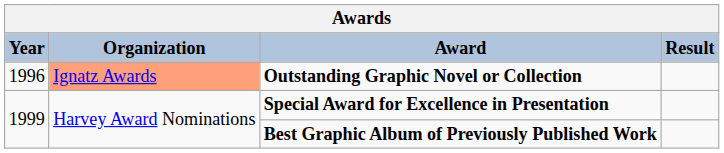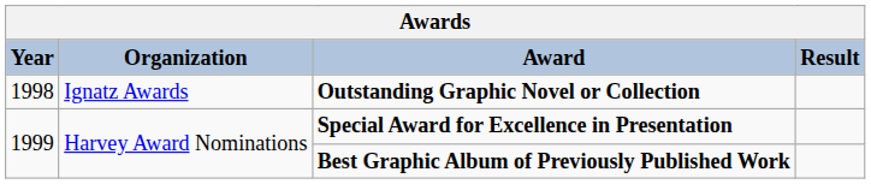Outstanding Graphic Novel or Collection | Year: 1996 -> 1998
Outstanding Graphic Novel or Collection | Organization: lightsalmon background -> no background
